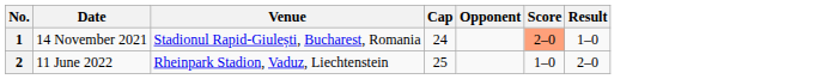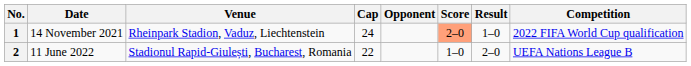+ column: Competition | 2022 FIFA World Cup qualification | UEFA Nations League B
1 | Venue: Stadionul Rapid-Giulești, Bucharest, Romania -> Rheinpark Stadion, Vaduz, Liechtenstein
2 | Venue: Rheinpark Stadion, Vaduz, Liechtenstein -> Stadionul Rapid-Giulești, Bucharest, Romania
2 | Cap: 25 -> 22
